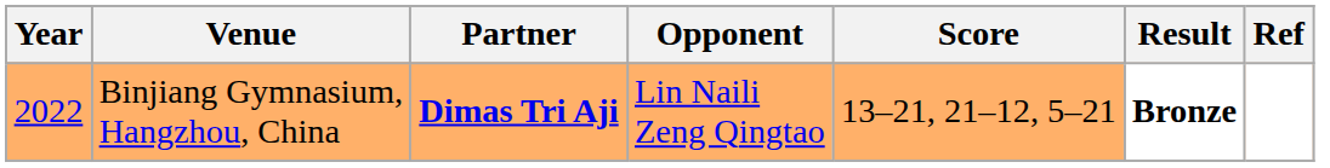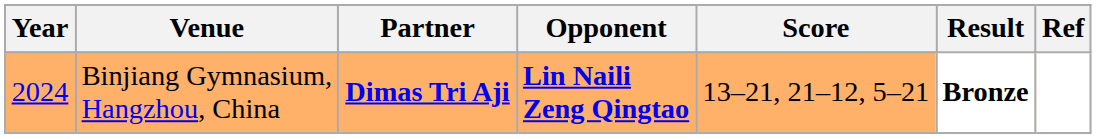Binjiang Gymnasium, Hangzhou, China | Year: 2022 -> 2024
Binjiang Gymnasium, Hangzhou, China | Opponent: normal -> bold
